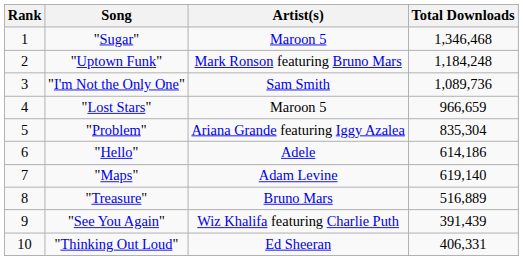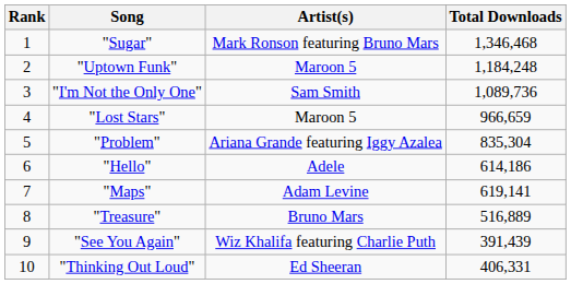"Sugar" | Artist(s): Maroon 5 -> Mark Ronson featuring Bruno Mars
"Uptown Funk" | Artist(s): Mark Ronson featuring Bruno Mars -> Maroon 5
"Maps" | Total Downloads: 619,140 -> 619,141
